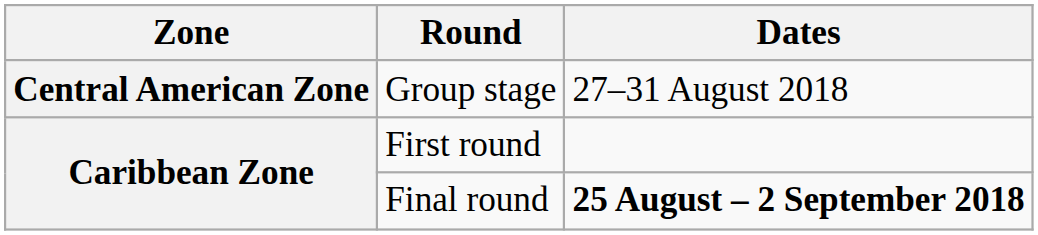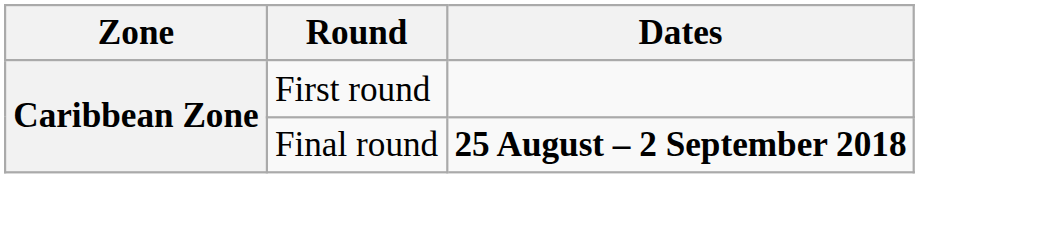- row: Central American Zone | Group stage | 27–31 August 2018
